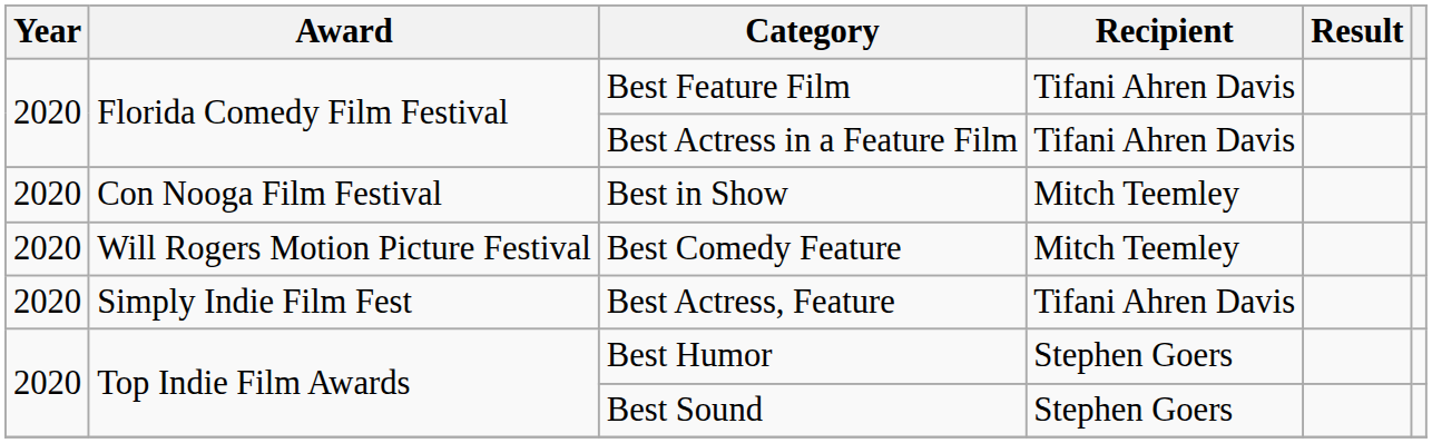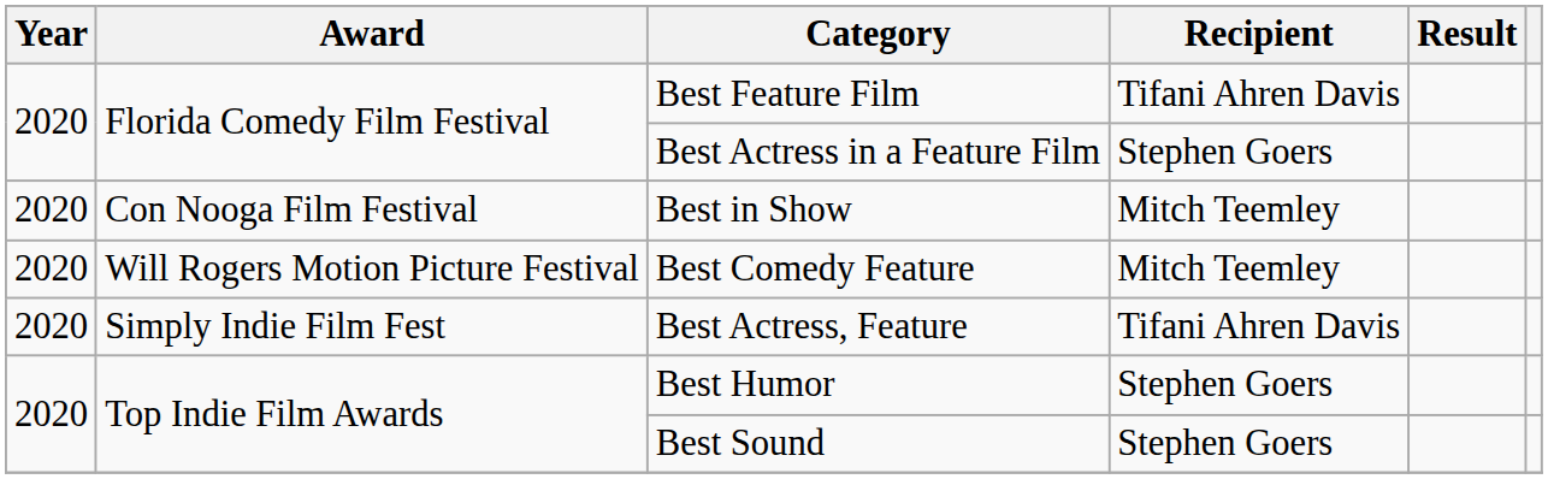Best Actress in a Feature Film | Recipient: Tifani Ahren Davis -> Stephen Goers
